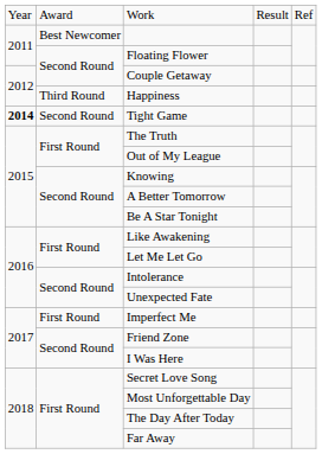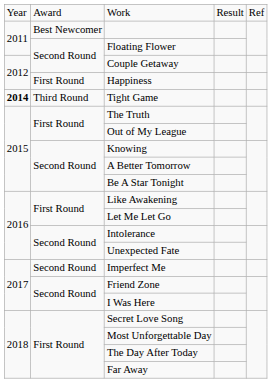Happiness | column 2: Third Round -> First Round
Tight Game | column 2: Second Round -> Third Round
Imperfect Me | column 2: First Round -> Second Round
